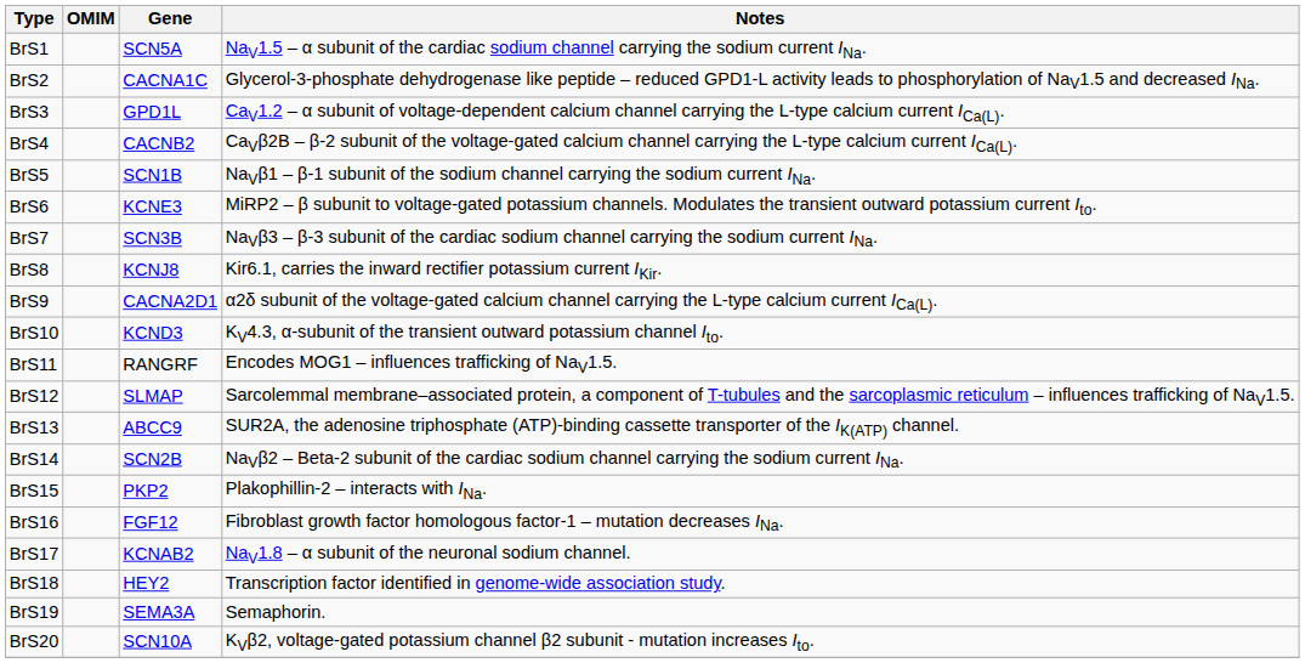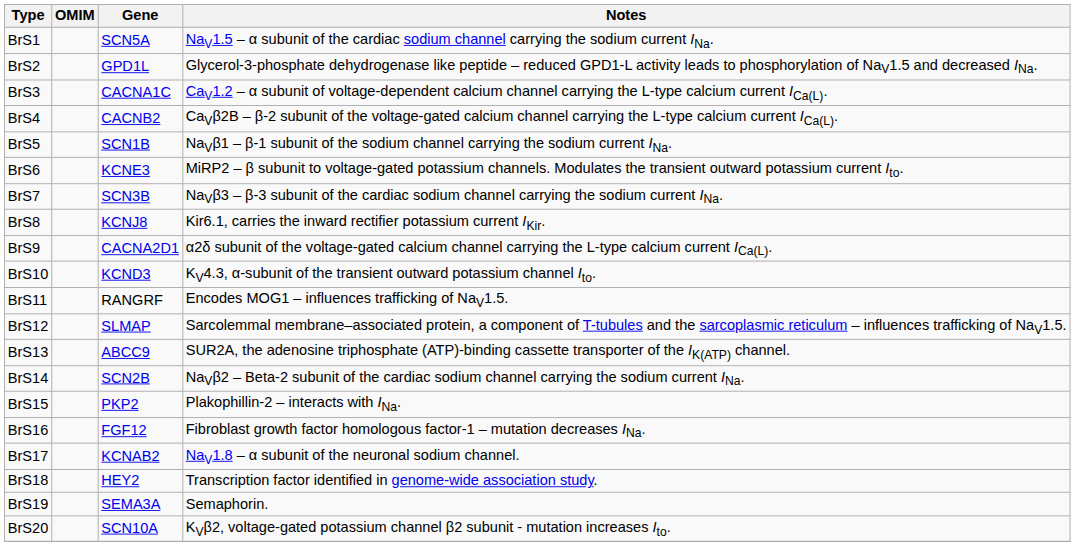BrS2 | Gene: CACNA1C -> GPD1L
BrS3 | Gene: GPD1L -> CACNA1C
